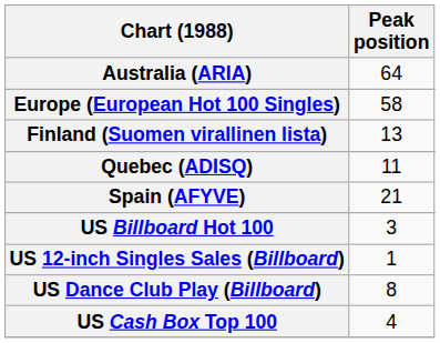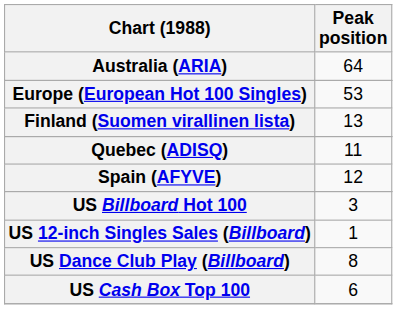Europe (European Hot 100 Singles) | Peak position: 58 -> 53
Spain (AFYVE) | Peak position: 21 -> 12
US Cash Box Top 100 | Peak position: 4 -> 6
